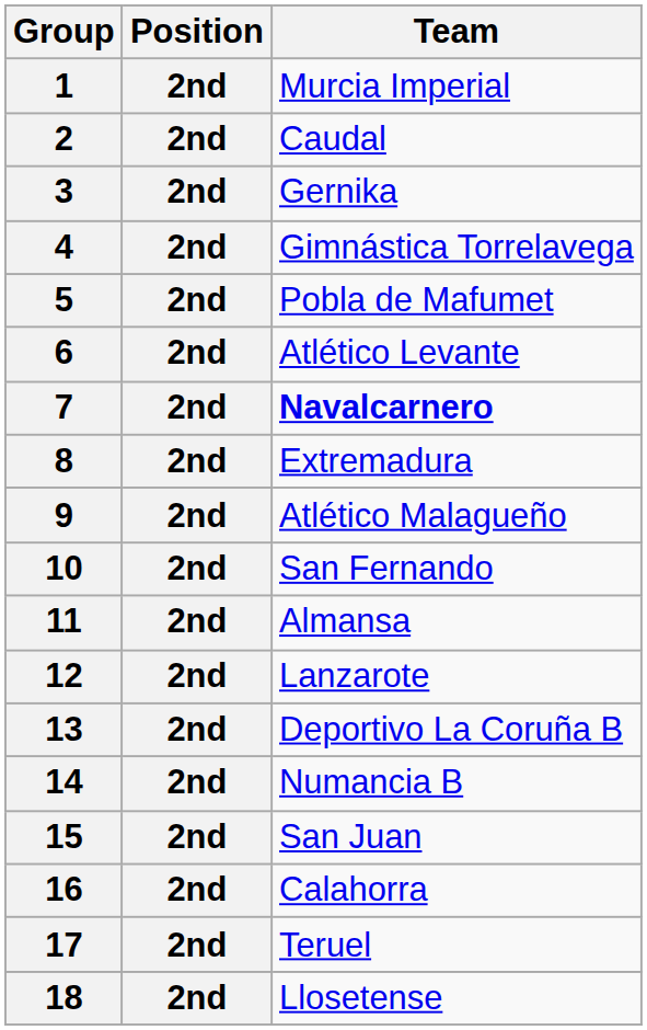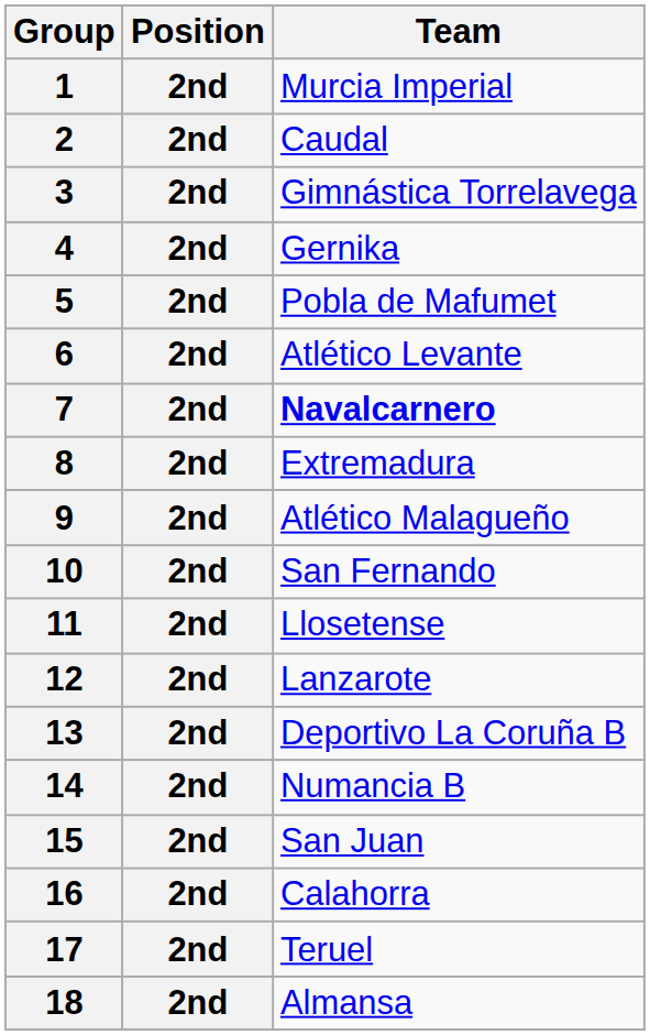3 | Team: Gernika -> Gimnástica Torrelavega
4 | Team: Gimnástica Torrelavega -> Gernika
11 | Team: Almansa -> Llosetense
18 | Team: Llosetense -> Almansa
